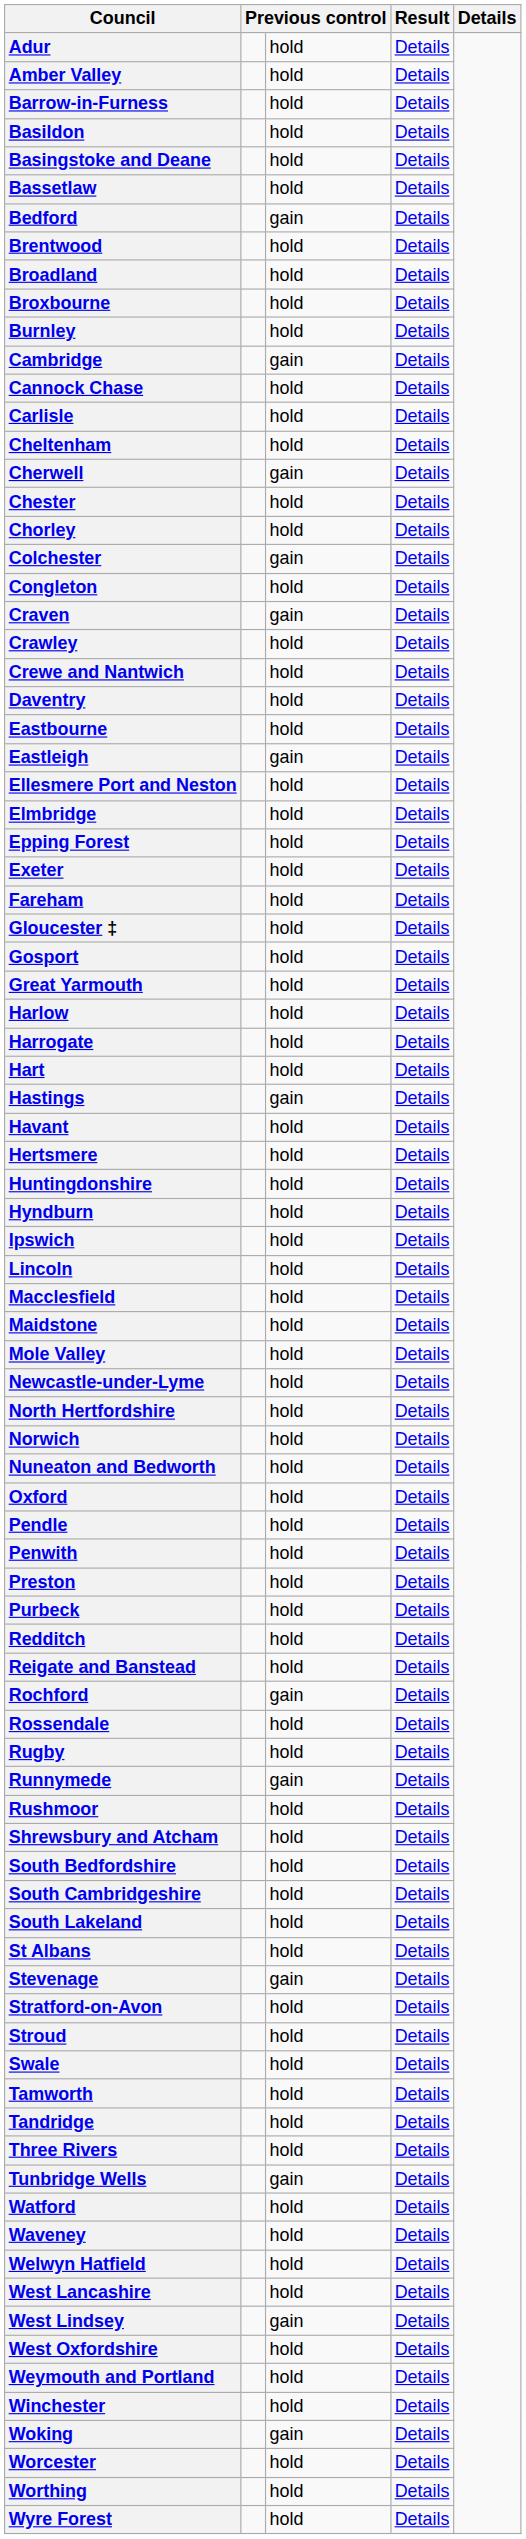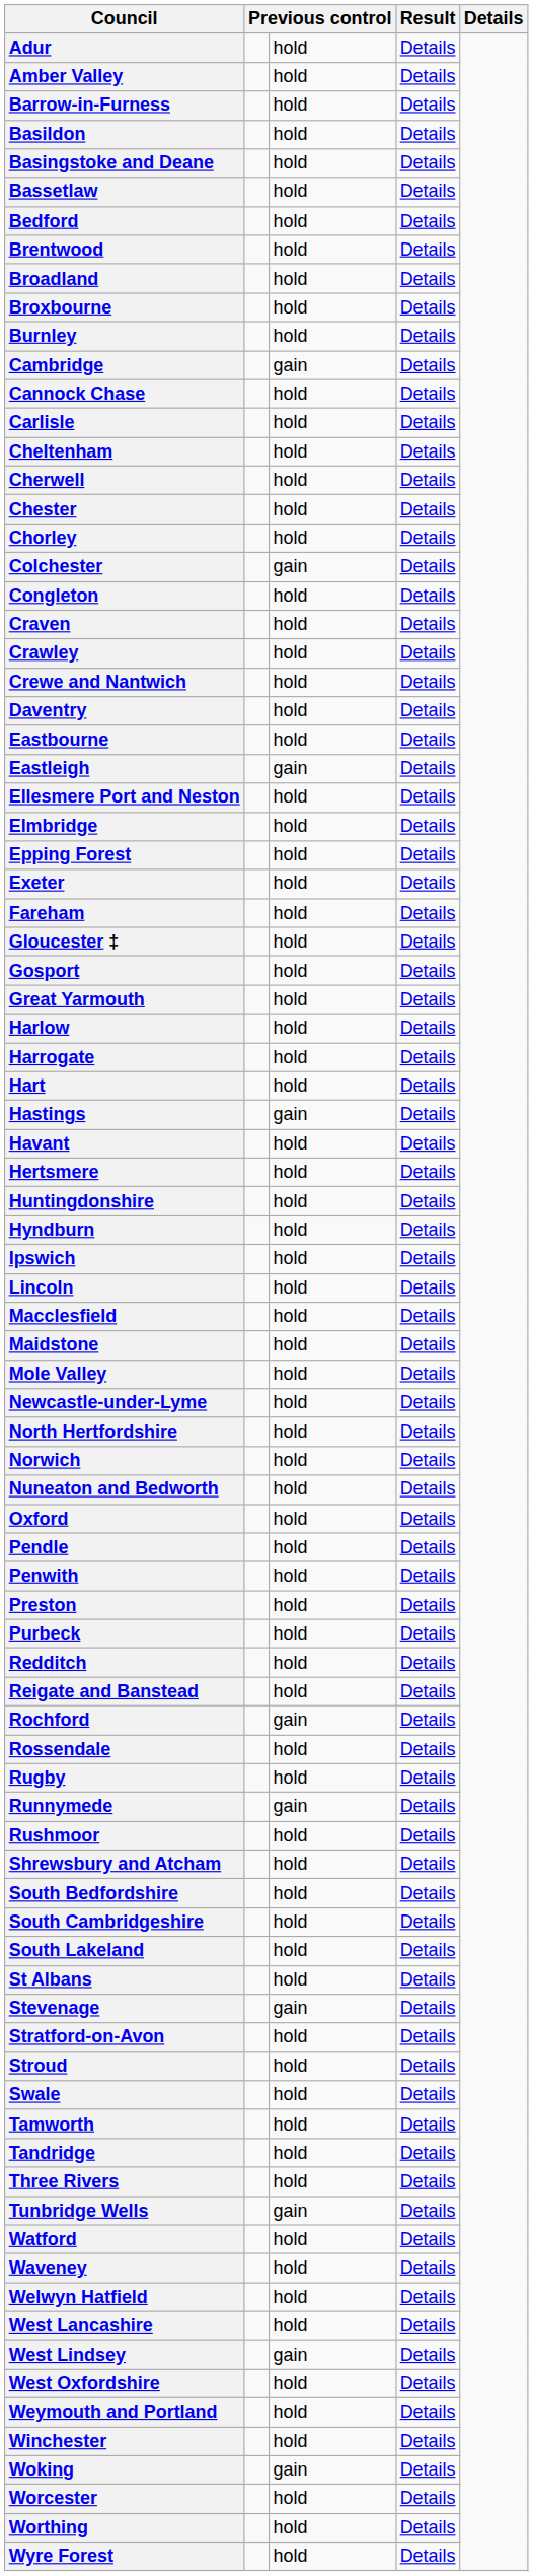Bedford | column 3: gain -> hold
Cherwell | column 3: gain -> hold
Craven | column 3: gain -> hold
